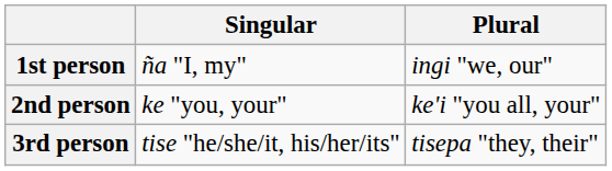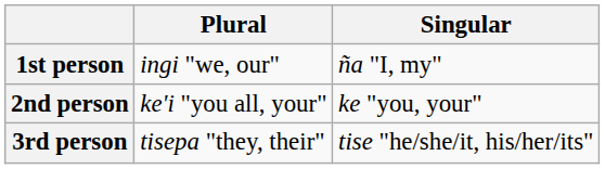columns swapped: Singular <-> Plural
